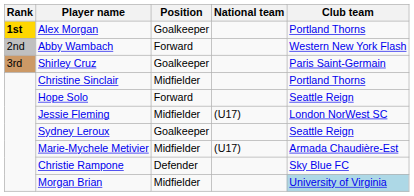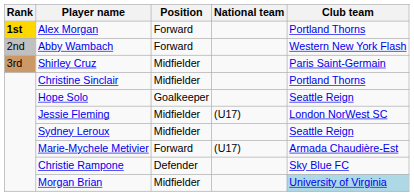Alex Morgan | Position: Goalkeeper -> Forward
Shirley Cruz | Position: Goalkeeper -> Midfielder
Hope Solo | Position: Forward -> Goalkeeper
Sydney Leroux | Position: Goalkeeper -> Midfielder
Marie-Mychele Metivier | Position: Midfielder -> Forward
